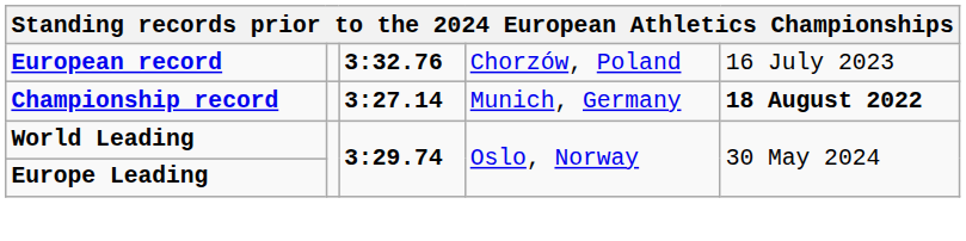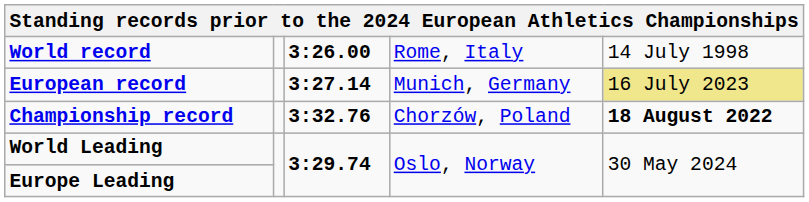+ row: World record | 3:26.00 | Rome, Italy | 14 July 1998
European record | column 3: 3:32.76 -> 3:27.14
European record | column 4: Chorzów, Poland -> Munich, Germany
European record | column 5: no background -> khaki background
Championship record | column 3: 3:27.14 -> 3:32.76
Championship record | column 4: Munich, Germany -> Chorzów, Poland
